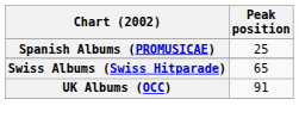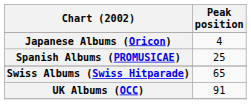+ row: Japanese Albums (Oricon) | 4
